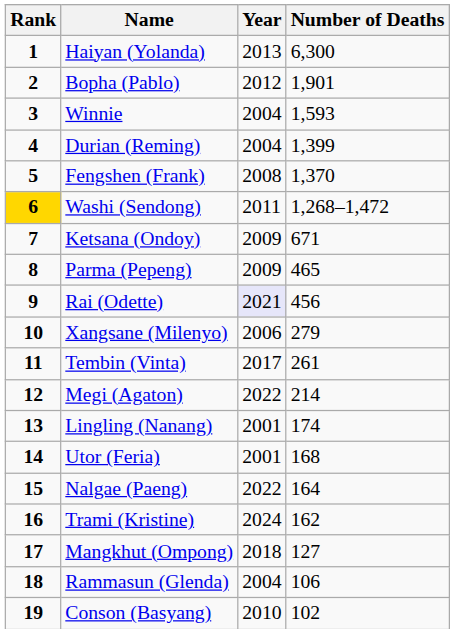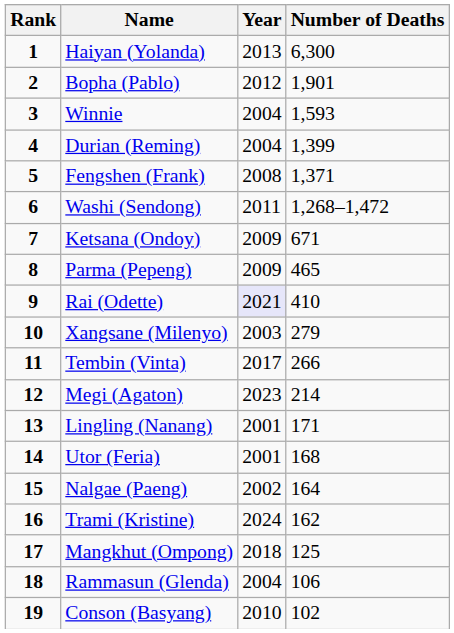Fengshen (Frank) | Number of Deaths: 1,370 -> 1,371
Washi (Sendong) | Rank: gold background -> no background
Rai (Odette) | Number of Deaths: 456 -> 410
Xangsane (Milenyo) | Year: 2006 -> 2003
Tembin (Vinta) | Number of Deaths: 261 -> 266
Megi (Agaton) | Year: 2022 -> 2023
Lingling (Nanang) | Number of Deaths: 174 -> 171
Nalgae (Paeng) | Year: 2022 -> 2002
Mangkhut (Ompong) | Number of Deaths: 127 -> 125
